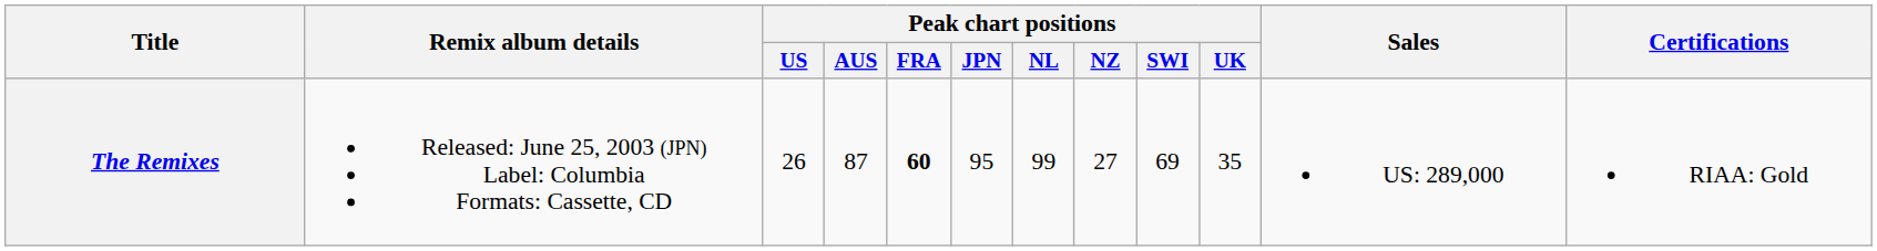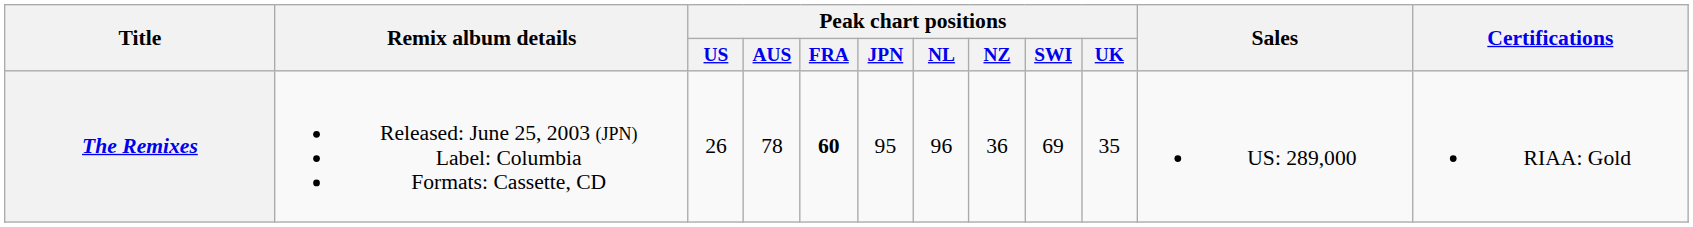The Remixes | Peak chart positions / AUS: 87 -> 78
The Remixes | Peak chart positions / NL: 99 -> 96
The Remixes | Peak chart positions / NZ: 27 -> 36
